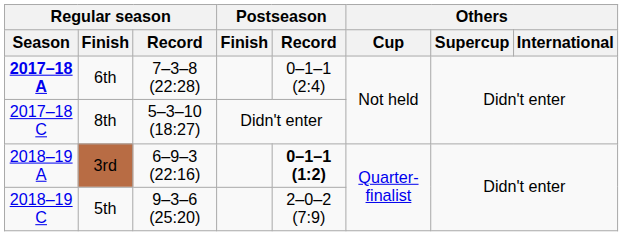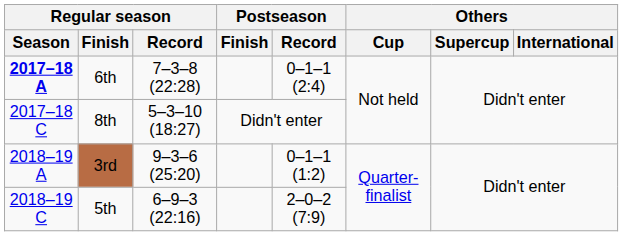3rd | Regular season / Record: 6–9–3 (22:16) -> 9–3–6 (25:20)
3rd | Postseason / Record: bold -> normal
5th | Regular season / Record: 9–3–6 (25:20) -> 6–9–3 (22:16)
